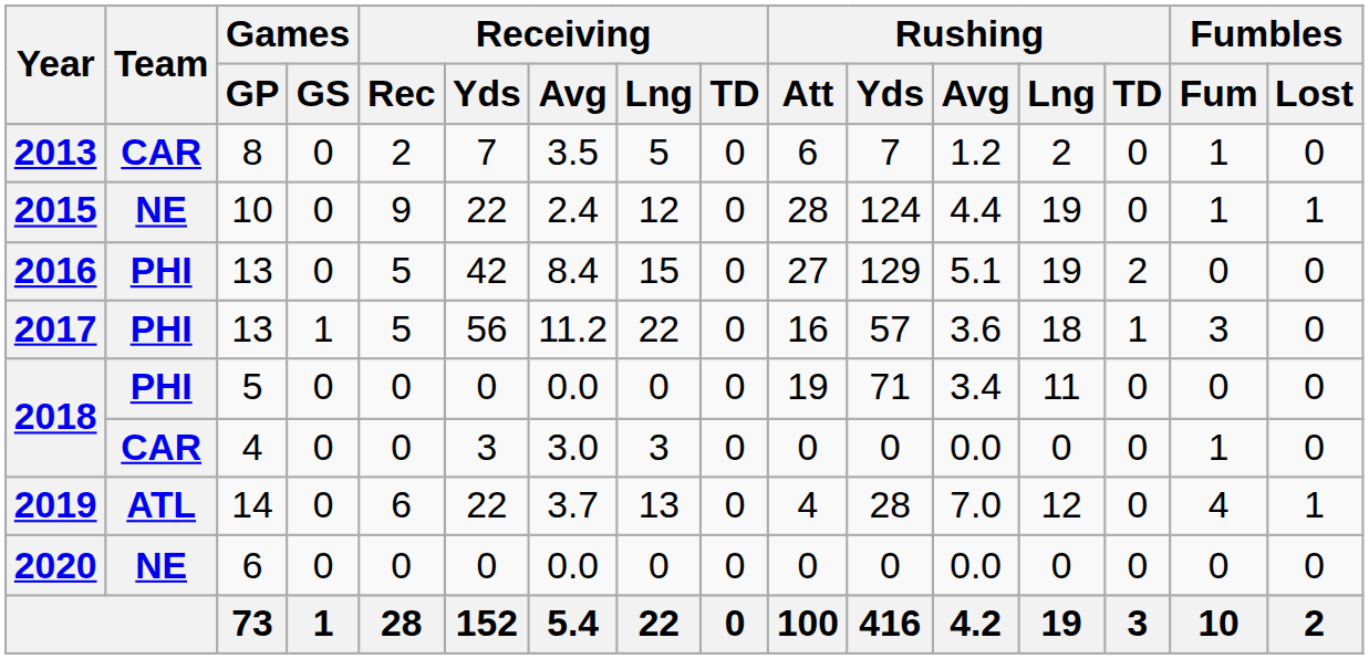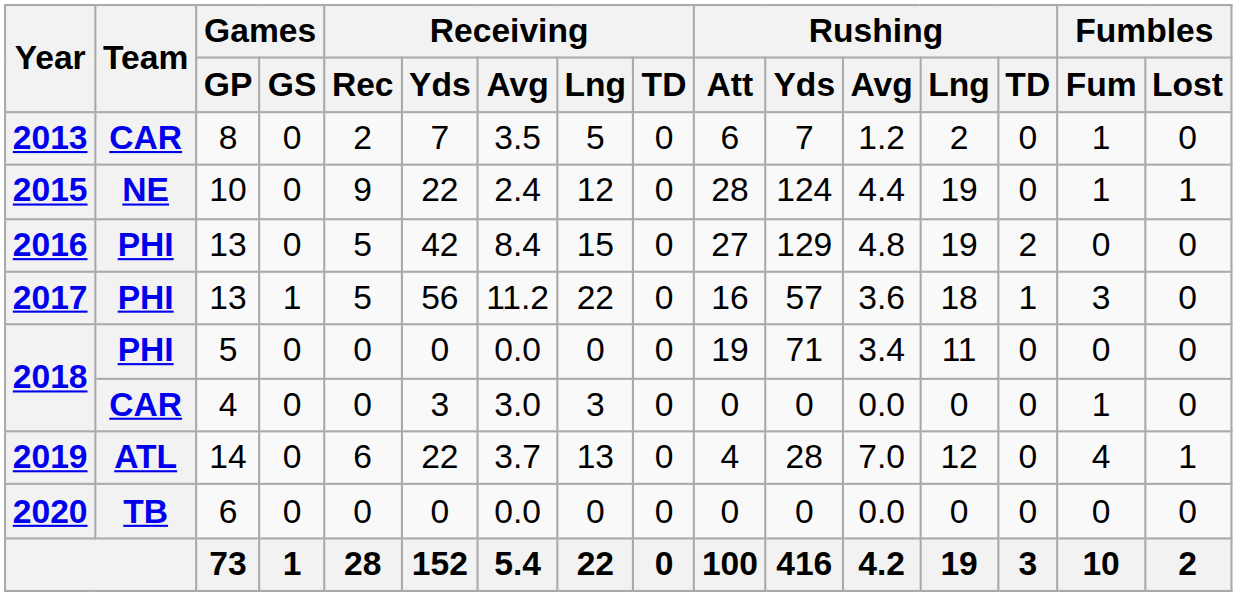2016 | Rushing / Avg: 5.1 -> 4.8
2020 | Team: NE -> TB
